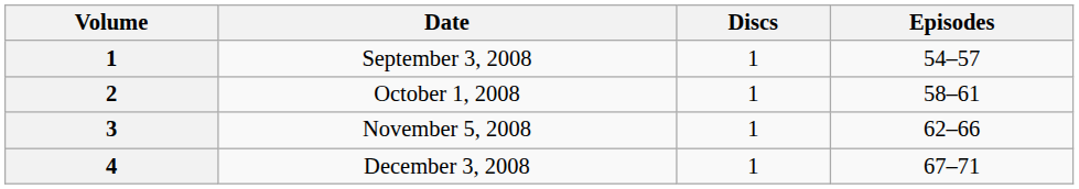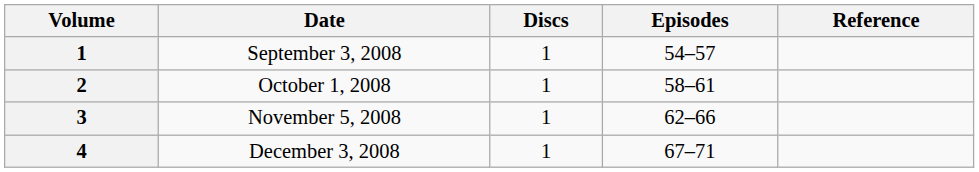+ column: Reference
